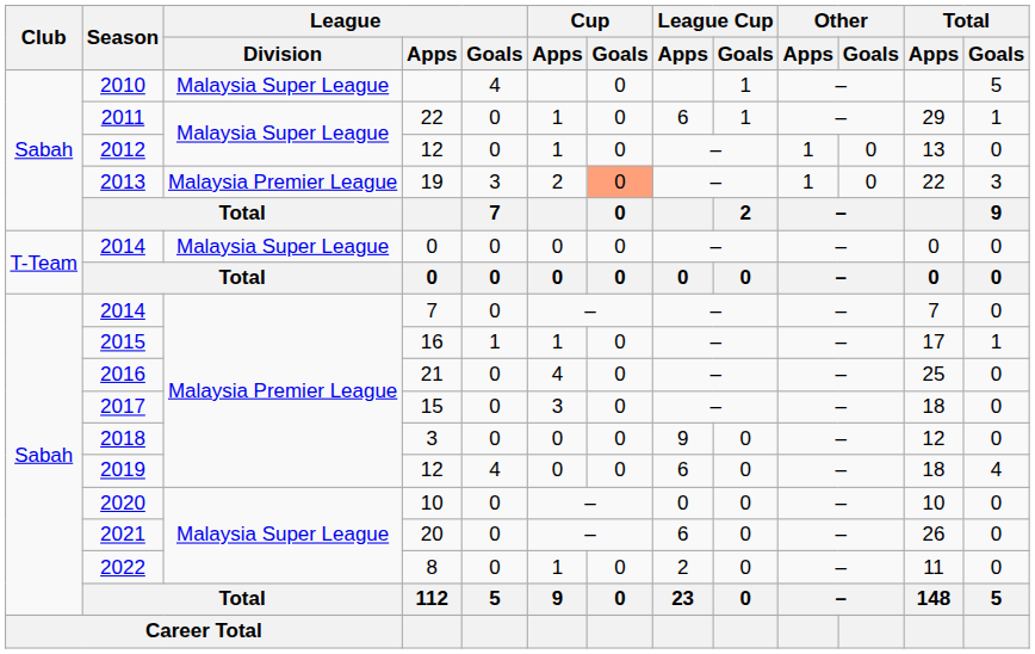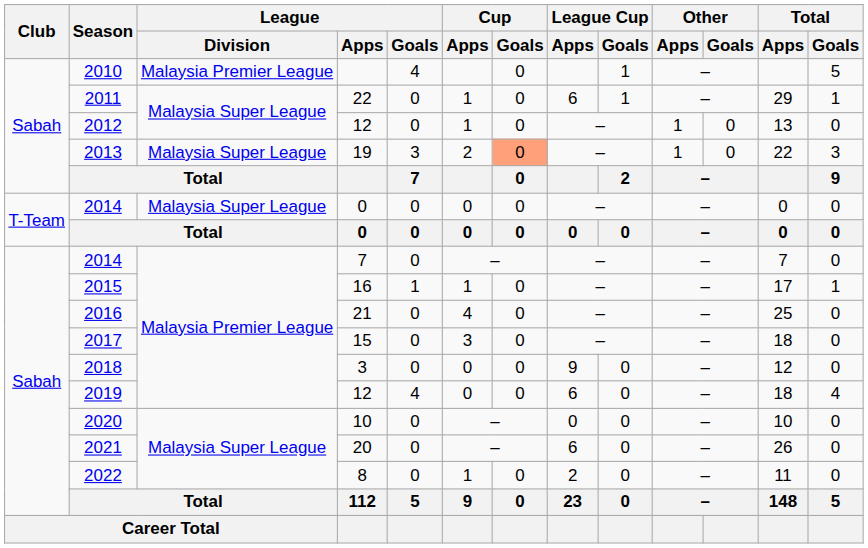2010 | League / Division: Malaysia Super League -> Malaysia Premier League
2013 | League / Division: Malaysia Premier League -> Malaysia Super League
